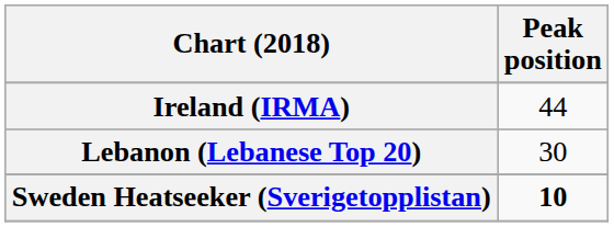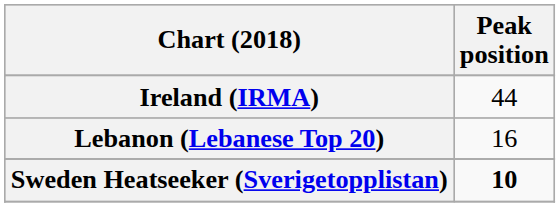Lebanon (Lebanese Top 20) | Peak position: 30 -> 16
